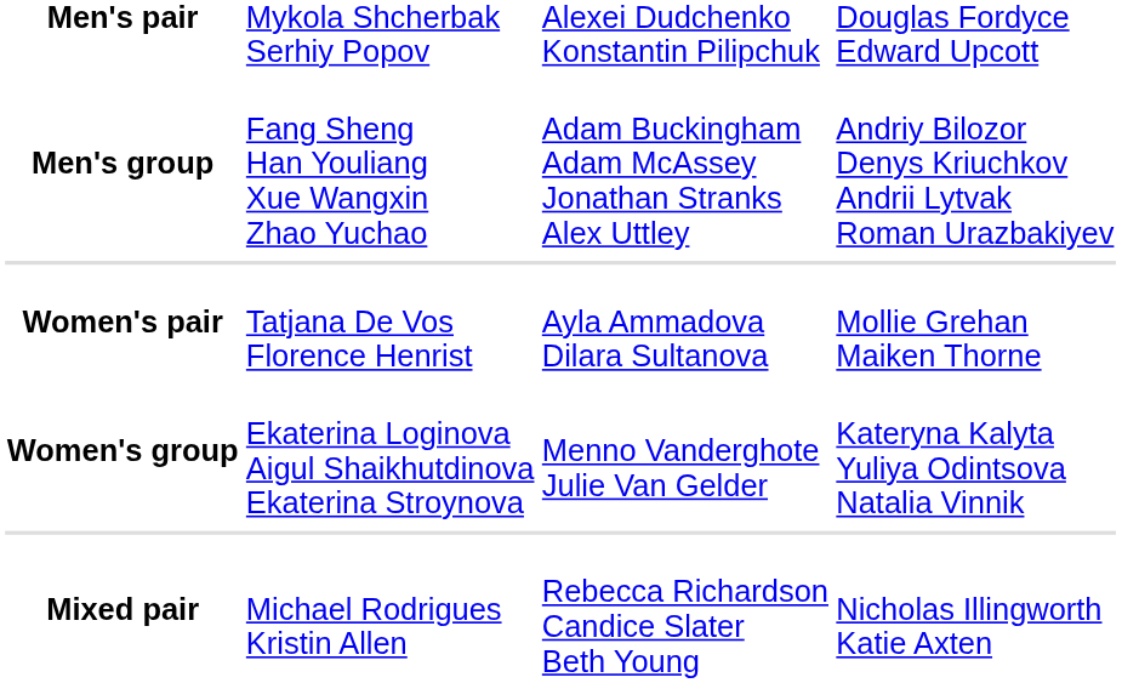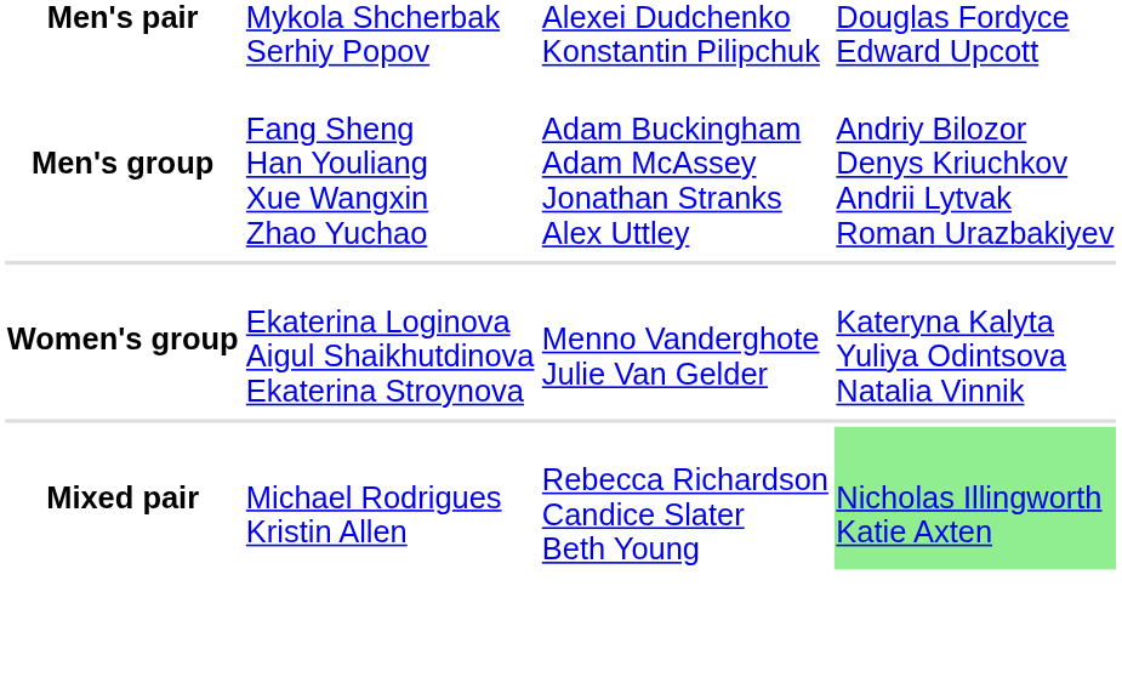- row: Women's pair | Tatjana De Vos Florence Henrist | Ayla Ammadova Dilara Sultanova | Mollie Grehan Maiken Thorne
Mixed pair | column 4: no background -> lightgreen background
